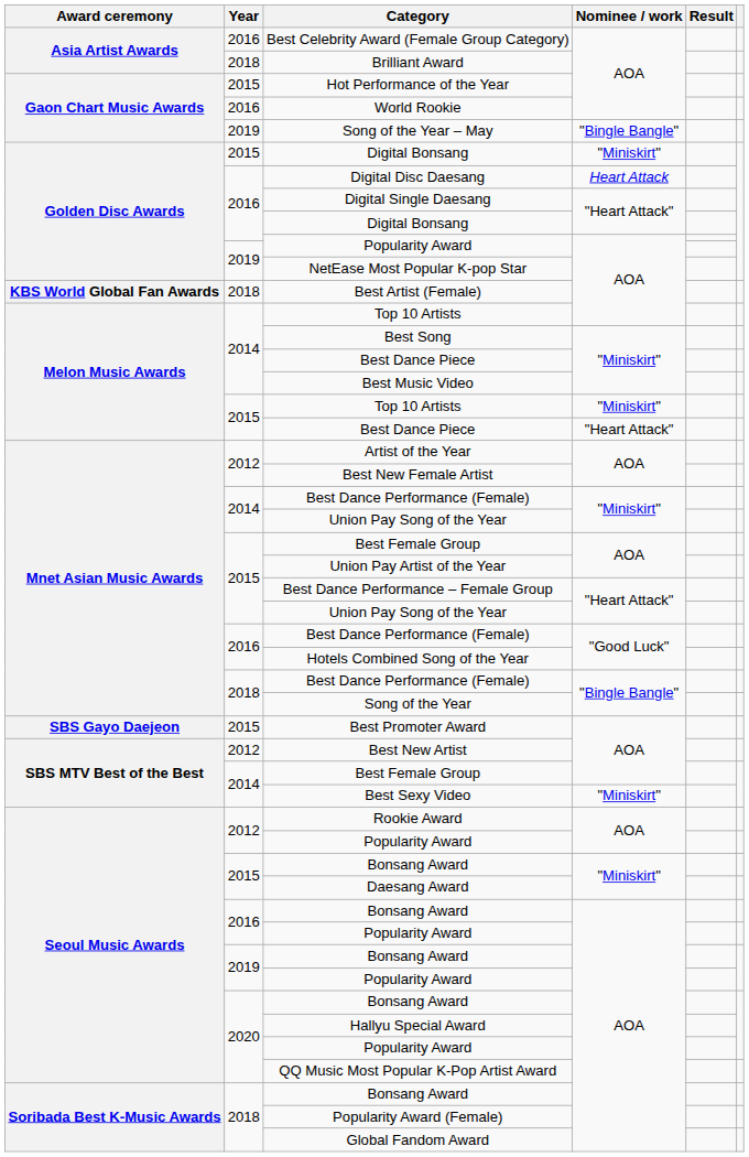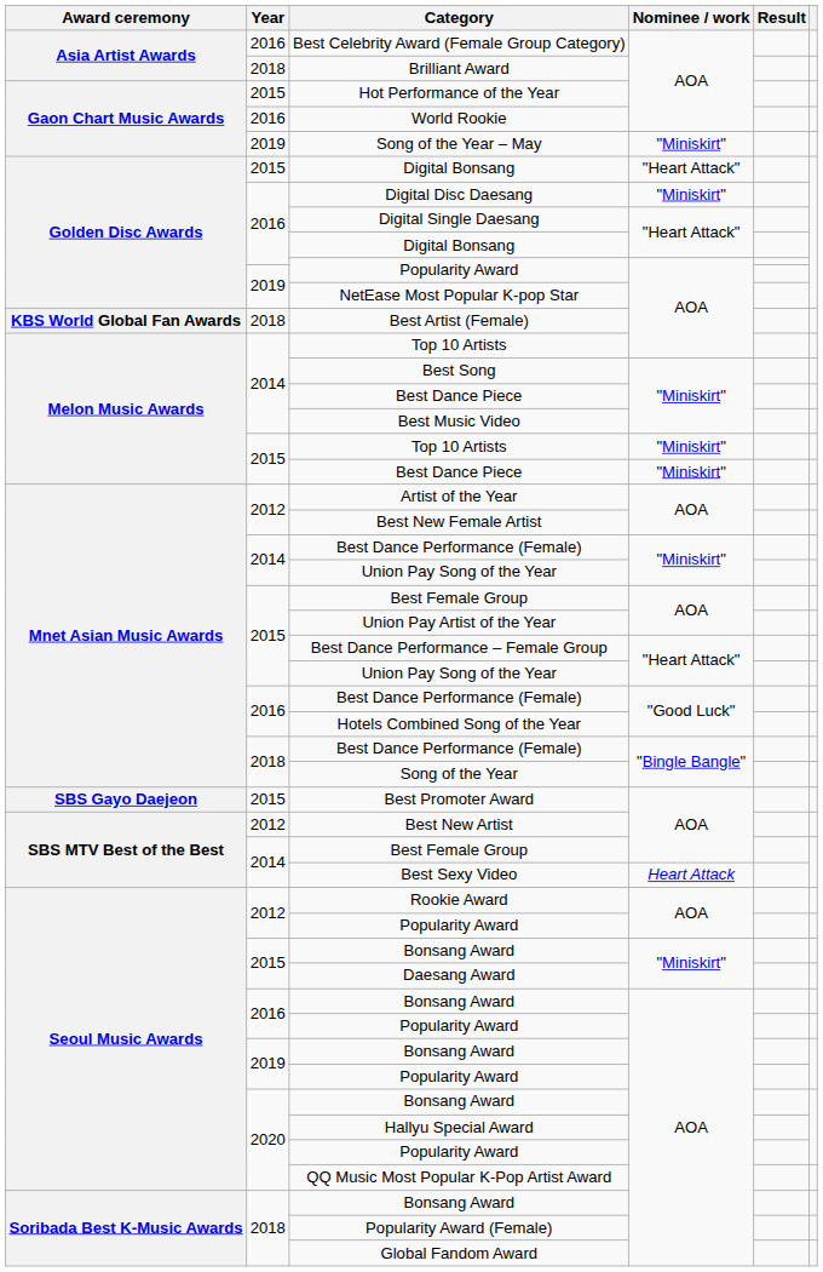Song of the Year – May | Nominee / work: "Bingle Bangle" -> "Miniskirt"
2015 / Digital Bonsang | Nominee / work: "Miniskirt" -> "Heart Attack"
Digital Disc Daesang | Nominee / work: Heart Attack -> "Miniskirt"
2015 / Best Dance Piece | Nominee / work: "Heart Attack" -> "Miniskirt"
Best Sexy Video | Nominee / work: "Miniskirt" -> Heart Attack
